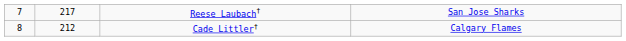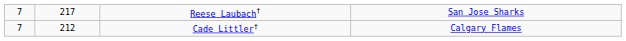Cade Littler† | column 1: 8 -> 7
